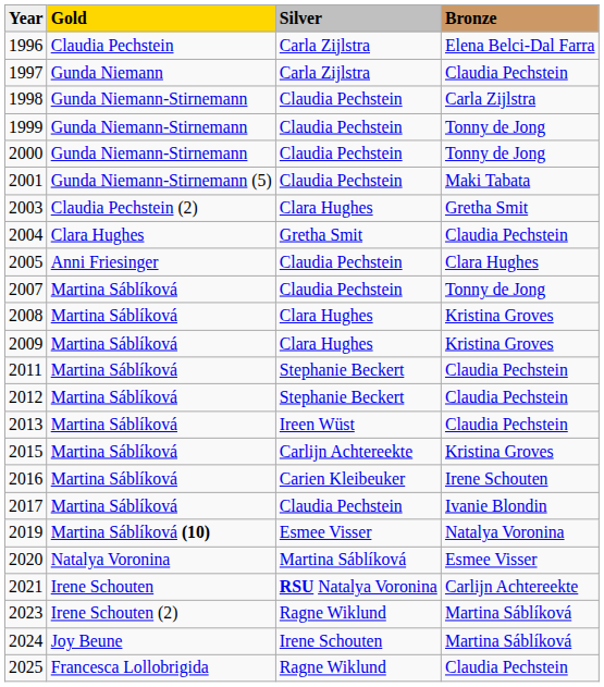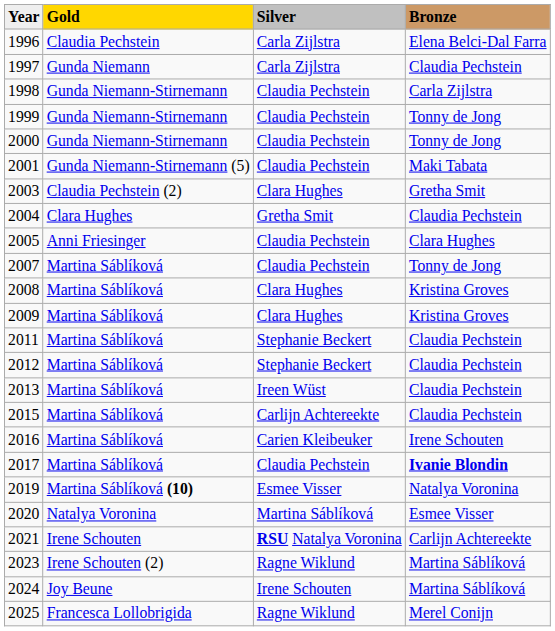2015 | Bronze: Kristina Groves -> Claudia Pechstein
2017 | Bronze: normal -> bold
2025 | Bronze: Claudia Pechstein -> Merel Conijn
